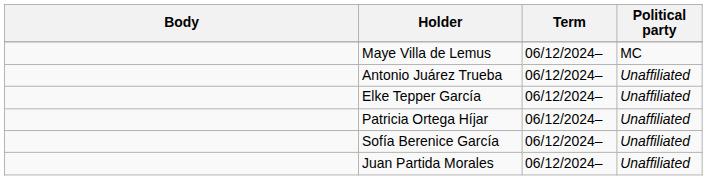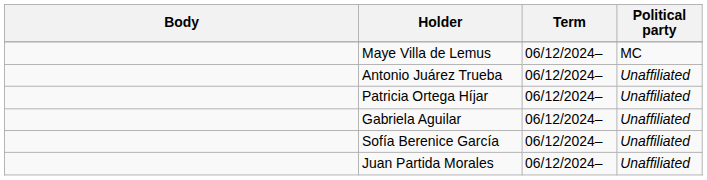- row: Elke Tepper García | 06/12/2024– | Unaffiliated
+ row: Gabriela Aguilar | 06/12/2024– | Unaffiliated
